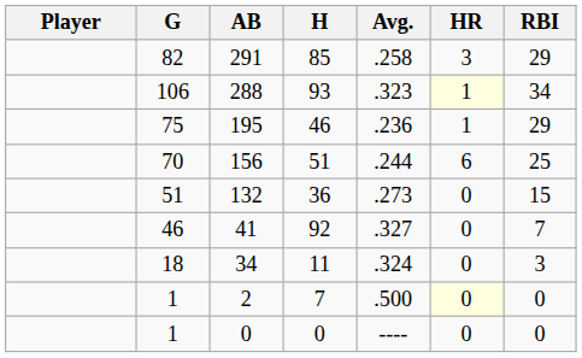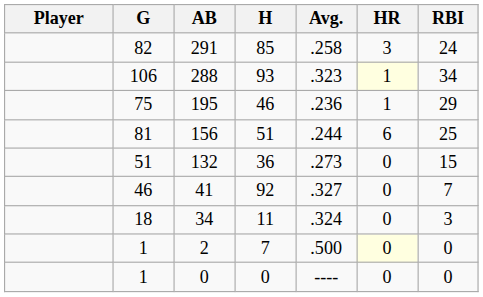291 | RBI: 29 -> 24
156 | G: 70 -> 81
